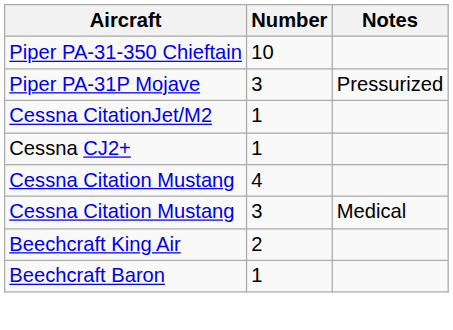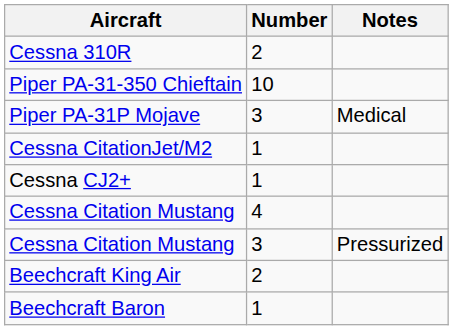+ row: Cessna 310R | 2
Piper PA-31P Mojave | Notes: Pressurized -> Medical
Cessna Citation Mustang / 3 | Notes: Medical -> Pressurized
